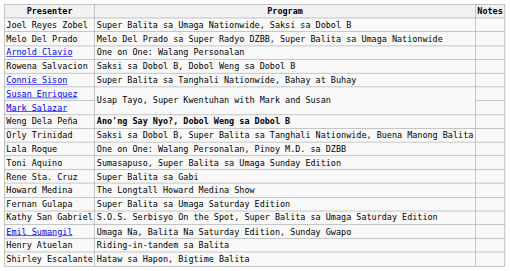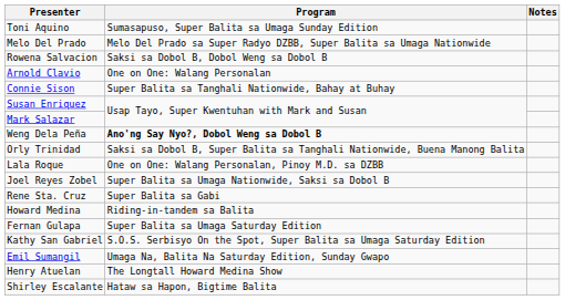rows swapped: Joel Reyes Zobel <-> Toni Aquino
rows swapped: Rowena Salvacion <-> Arnold Clavio
Howard Medina | Program: The Longtall Howard Medina Show -> Riding-in-tandem sa Balita
Henry Atuelan | Program: Riding-in-tandem sa Balita -> The Longtall Howard Medina Show
